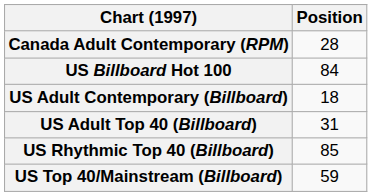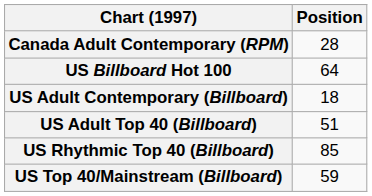US Billboard Hot 100 | Position: 84 -> 64
US Adult Top 40 (Billboard) | Position: 31 -> 51
